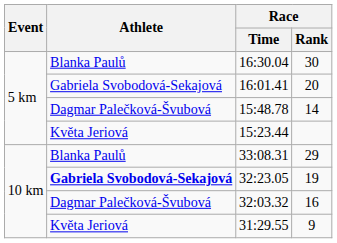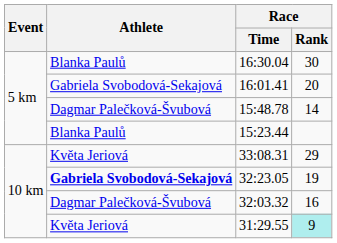15:23.44 | Athlete: Květa Jeriová -> Blanka Paulů
33:08.31 | Athlete: Blanka Paulů -> Květa Jeriová
31:29.55 | Race / Rank: no background -> paleturquoise background
